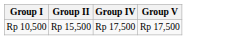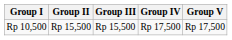+ column: Group III | Rp 15,500
